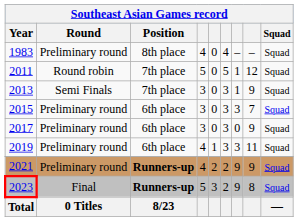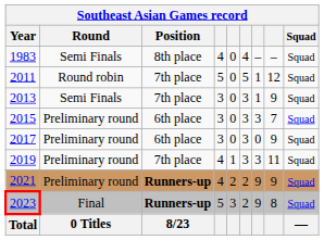1983 | Round: Preliminary round -> Semi Finals
2019 | Position: 6th place -> 7th place
